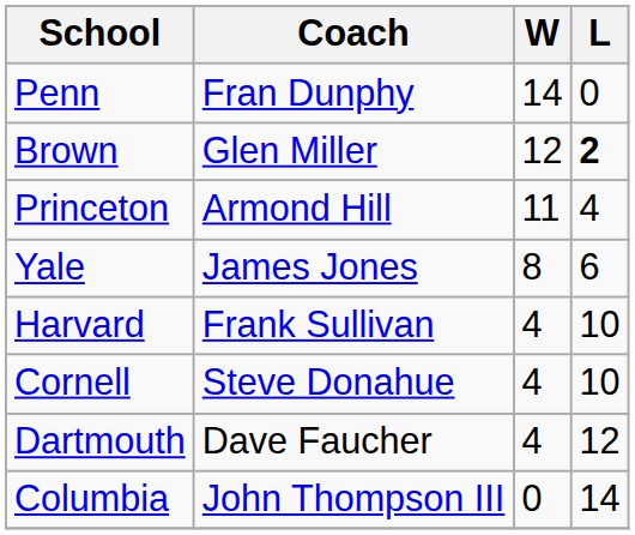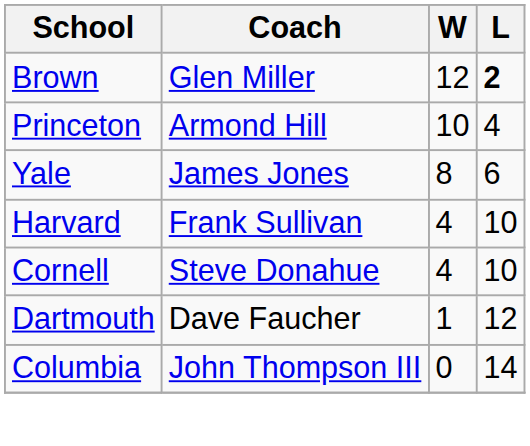- row: Penn | Fran Dunphy | 14 | 0
Princeton | W: 11 -> 10
Dartmouth | W: 4 -> 1
